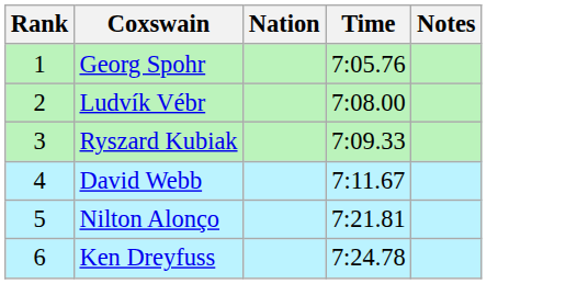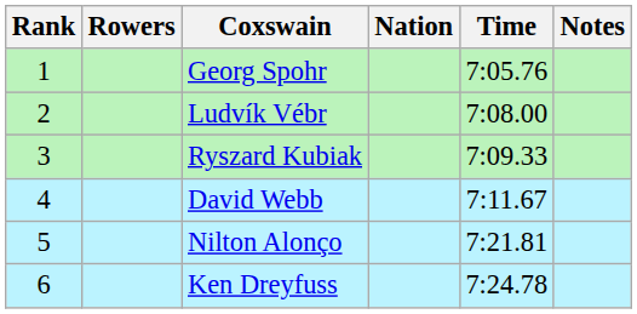+ column: Rowers
